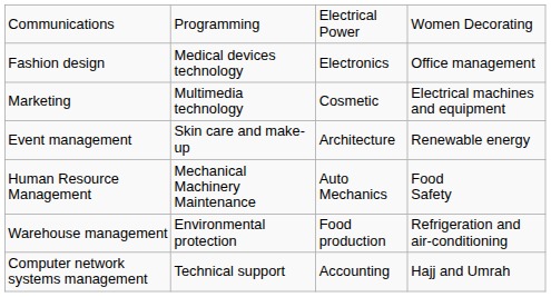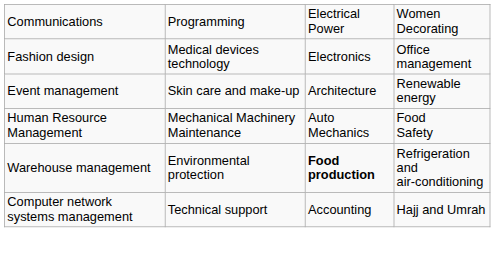- row: Marketing | Multimedia technology | Cosmetic | Electrical machines and equipment
Warehouse management | column 3: normal -> bold
